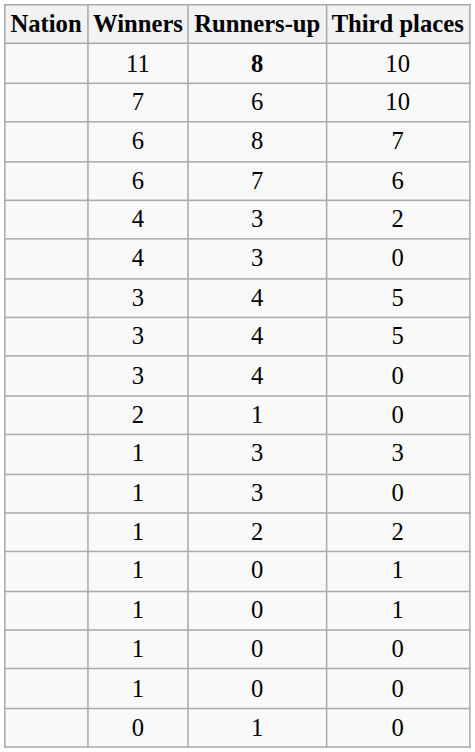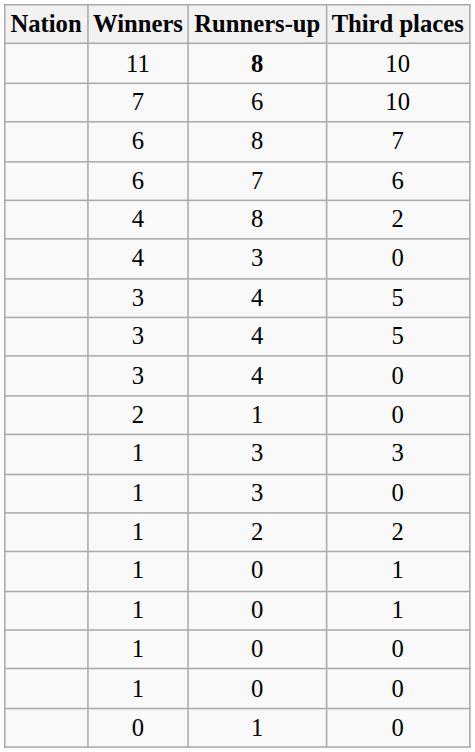4 / 2 | Runners-up: 3 -> 8
